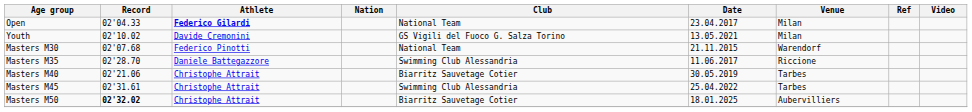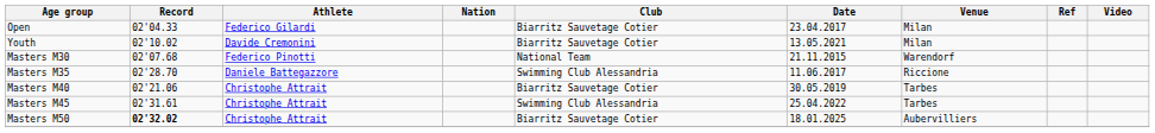Open | Athlete: bold -> normal
Open | Club: National Team -> Biarritz Sauvetage Cotier
Youth | Club: GS Vigili del Fuoco G. Salza Torino -> Biarritz Sauvetage Cotier
